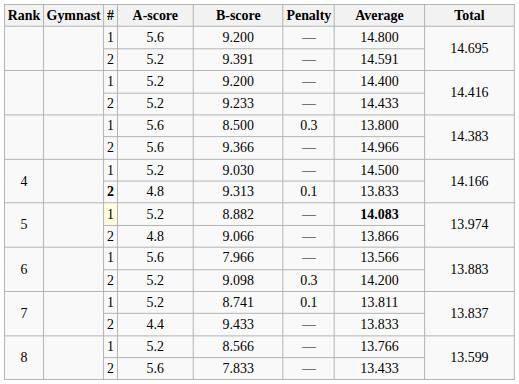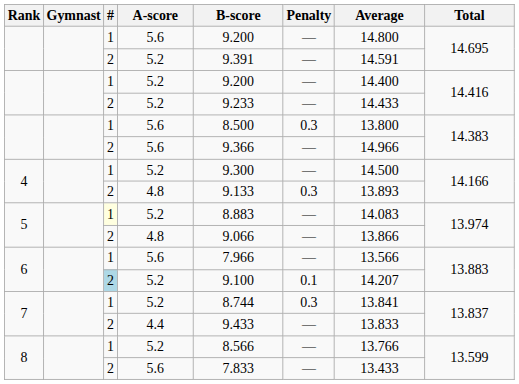4 / 5.2 | B-score: 9.030 -> 9.300
4 / 4.8 | #: bold -> normal
4 / 4.8 | B-score: 9.313 -> 9.133
4 / 4.8 | Penalty: 0.1 -> 0.3
4 / 4.8 | Average: 13.833 -> 13.893
5 / 5.2 | B-score: 8.882 -> 8.883
5 / 5.2 | Average: bold -> normal
6 / 5.2 | #: no background -> lightblue background
6 / 5.2 | B-score: 9.098 -> 9.100
6 / 5.2 | Penalty: 0.3 -> 0.1
6 / 5.2 | Average: 14.200 -> 14.207
7 / 5.2 | B-score: 8.741 -> 8.744
7 / 5.2 | Penalty: 0.1 -> 0.3
7 / 5.2 | Average: 13.811 -> 13.841
